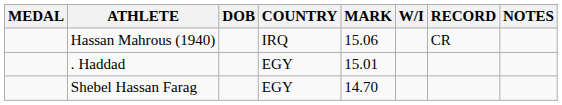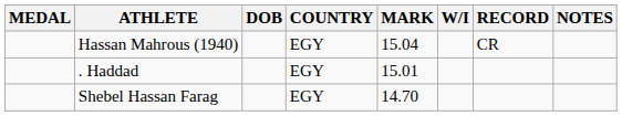Hassan Mahrous (1940) | COUNTRY: IRQ -> EGY
Hassan Mahrous (1940) | MARK: 15.06 -> 15.04
